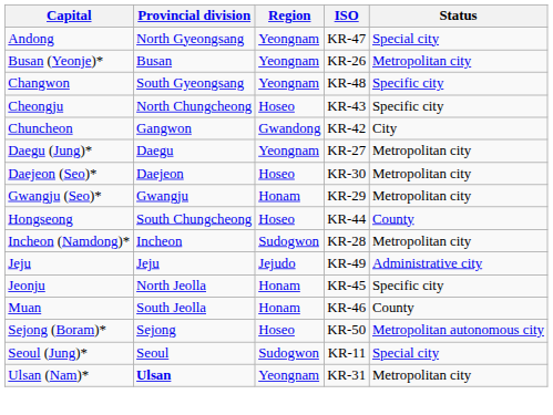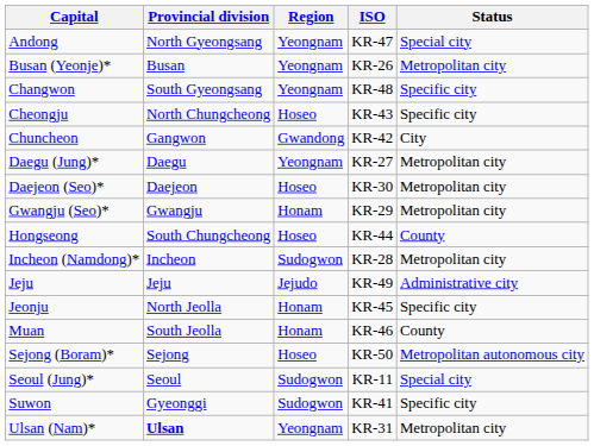+ row: Suwon | Gyeonggi | Sudogwon | KR-41 | Specific city
